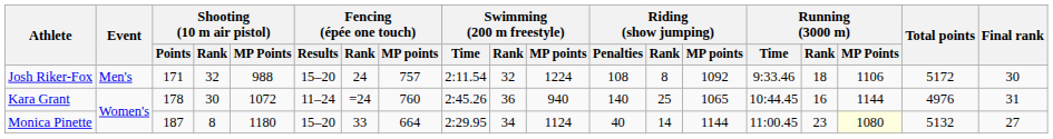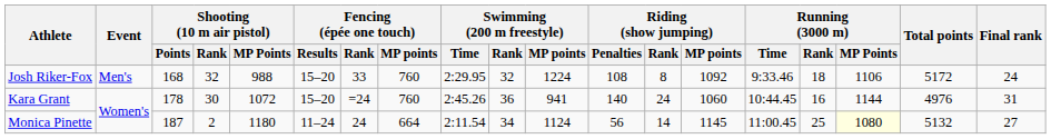Josh Riker-Fox | Shooting (10 m air pistol) / Points: 171 -> 168
Josh Riker-Fox | Fencing (épée one touch) / Rank: 24 -> 33
Josh Riker-Fox | Fencing (épée one touch) / MP points: 757 -> 760
Josh Riker-Fox | Swimming (200 m freestyle) / Time: 2:11.54 -> 2:29.95
Josh Riker-Fox | Final rank: 30 -> 24
Kara Grant | Fencing (épée one touch) / Results: 11–24 -> 15–20
Kara Grant | Swimming (200 m freestyle) / MP points: 940 -> 941
Kara Grant | Riding (show jumping) / Rank: 25 -> 24
Kara Grant | Riding (show jumping) / MP points: 1065 -> 1060
Monica Pinette | Shooting (10 m air pistol) / Rank: 8 -> 2
Monica Pinette | Fencing (épée one touch) / Results: 15–20 -> 11–24
Monica Pinette | Fencing (épée one touch) / Rank: 33 -> 24
Monica Pinette | Swimming (200 m freestyle) / Time: 2:29.95 -> 2:11.54
Monica Pinette | Riding (show jumping) / Penalties: 40 -> 56
Monica Pinette | Riding (show jumping) / MP points: 1144 -> 1145
Monica Pinette | Running (3000 m) / Rank: 23 -> 25
